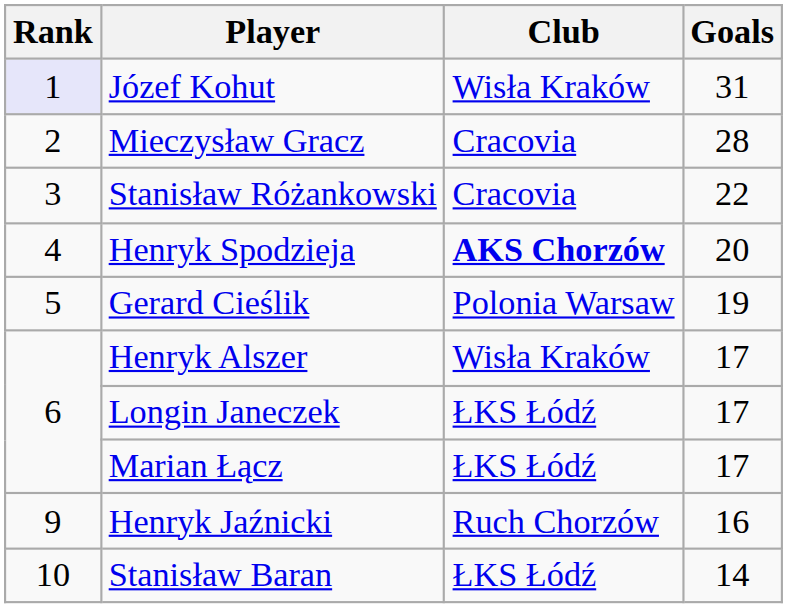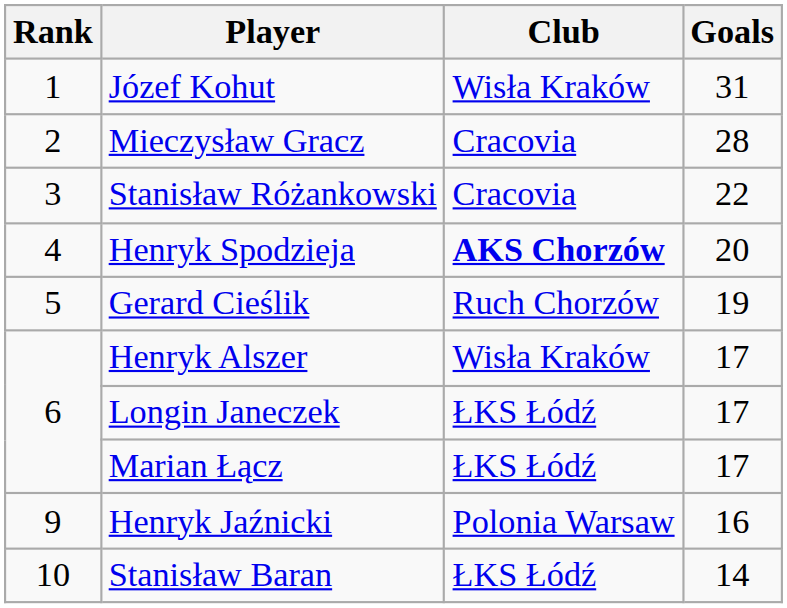Józef Kohut | Rank: lavender background -> no background
Gerard Cieślik | Club: Polonia Warsaw -> Ruch Chorzów
Henryk Jaźnicki | Club: Ruch Chorzów -> Polonia Warsaw
